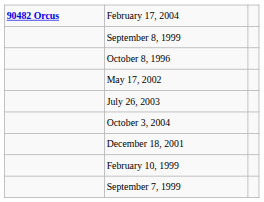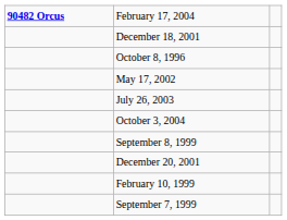rows swapped: September 8, 1999 <-> December 18, 2001
+ row: December 20, 2001
